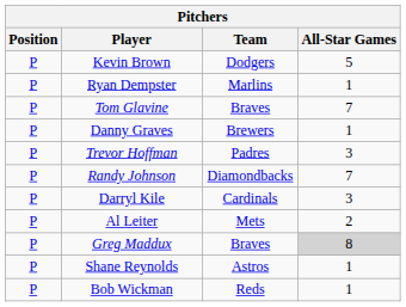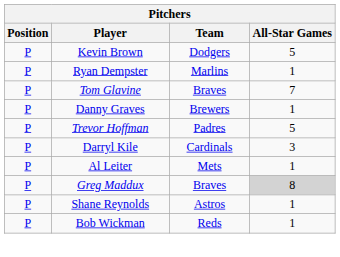Trevor Hoffman | All-Star Games: 3 -> 5
- row: P | Randy Johnson | Diamondbacks | 7
Al Leiter | All-Star Games: 2 -> 1
